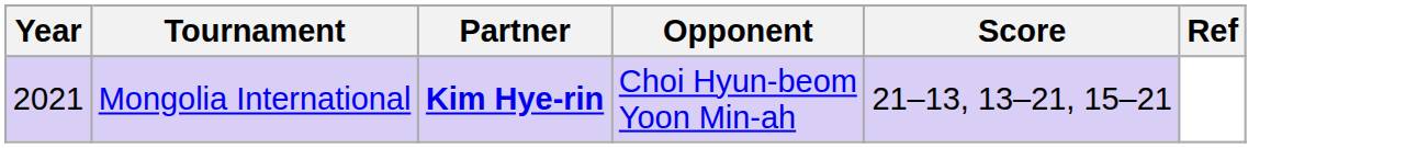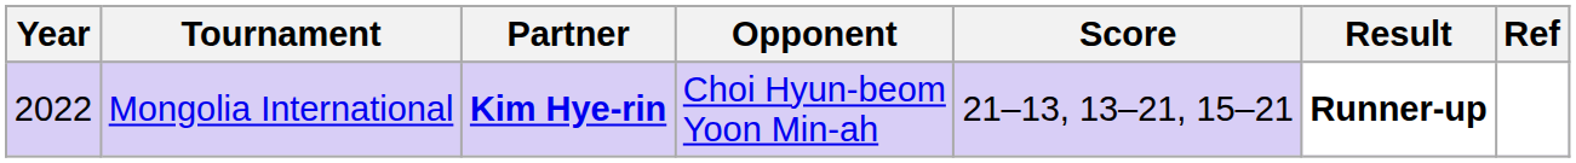+ column: Result | Runner-up
Mongolia International | Year: 2021 -> 2022
